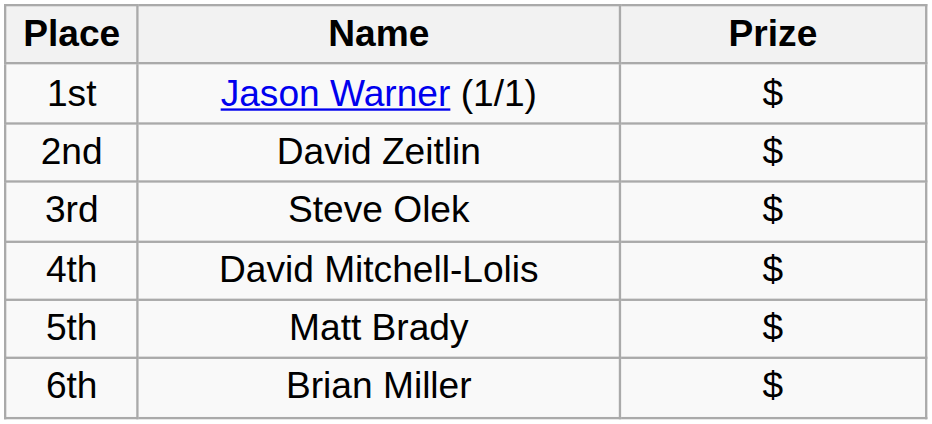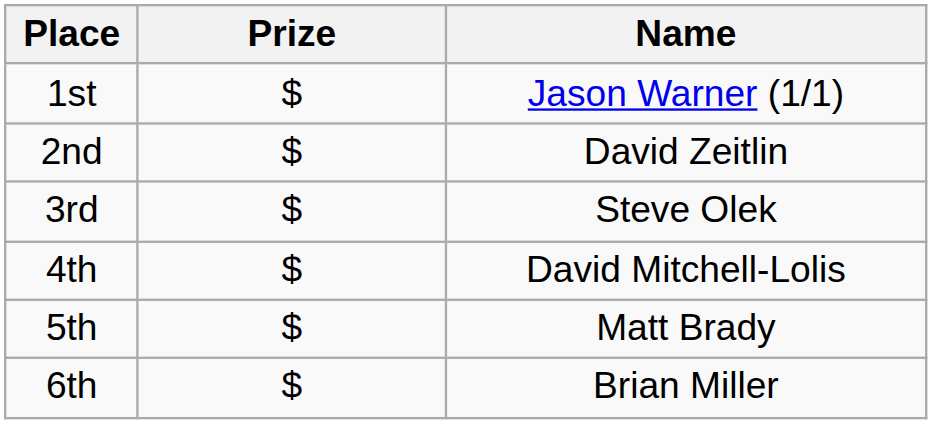columns swapped: Name <-> Prize
